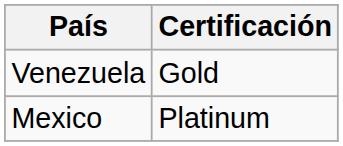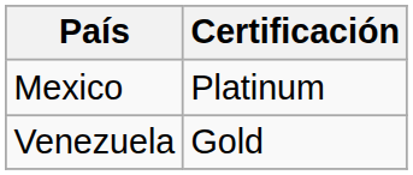rows swapped: Mexico <-> Venezuela
